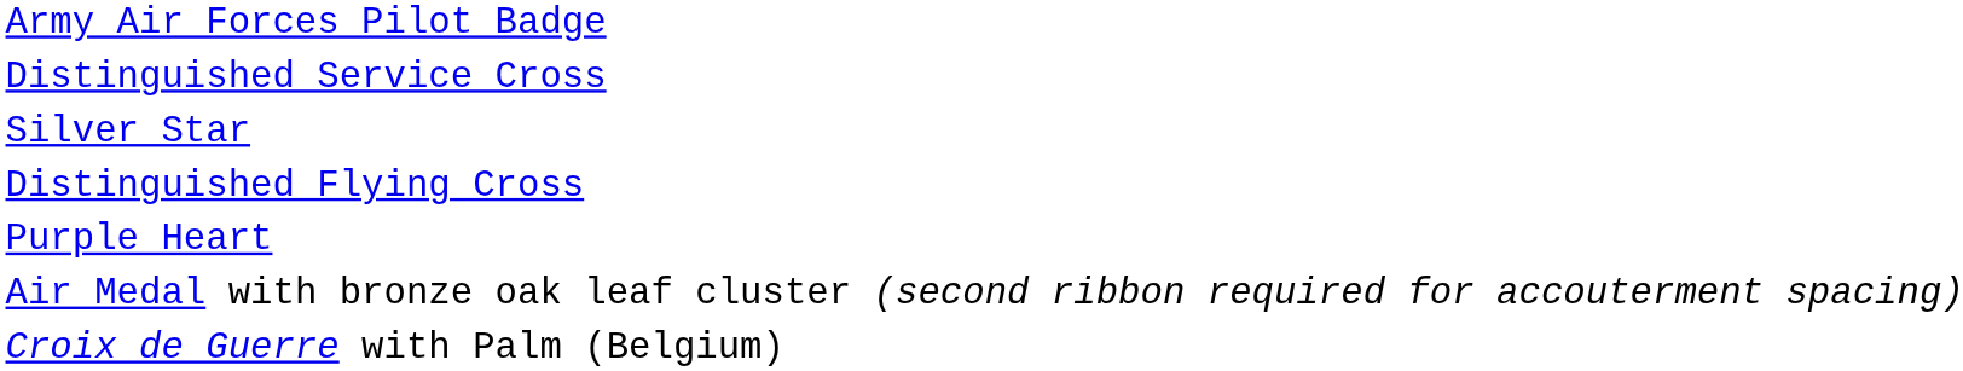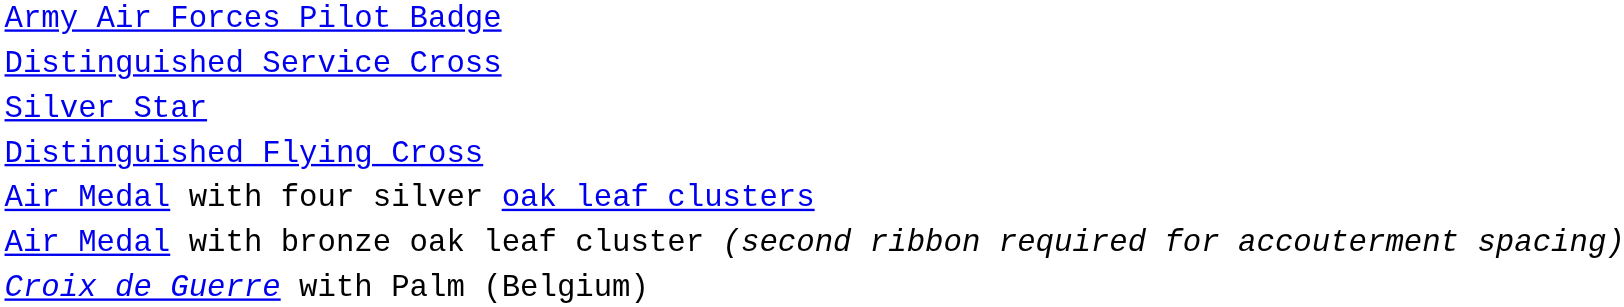- row: Purple Heart
+ row: Air Medal with four silver oak leaf clusters
